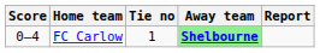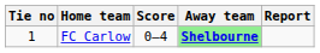columns swapped: Tie no <-> Score
